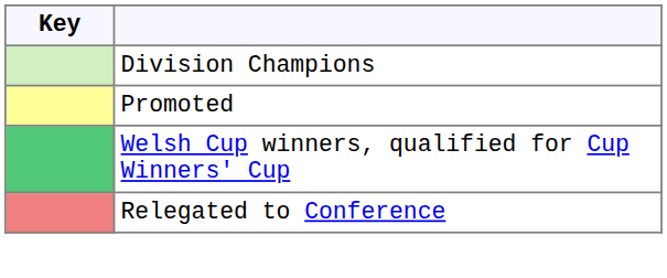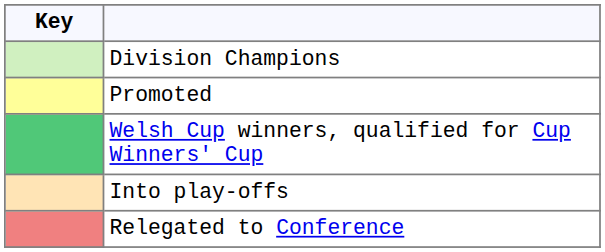+ row: Into play-offs
